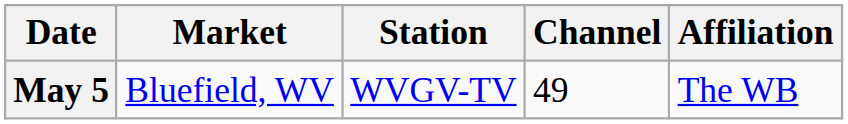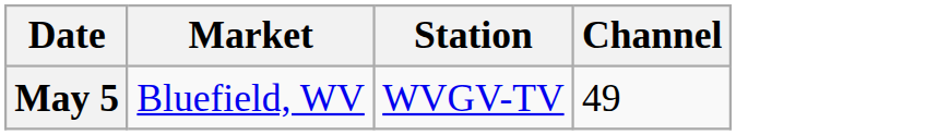- column: Affiliation | The WB
